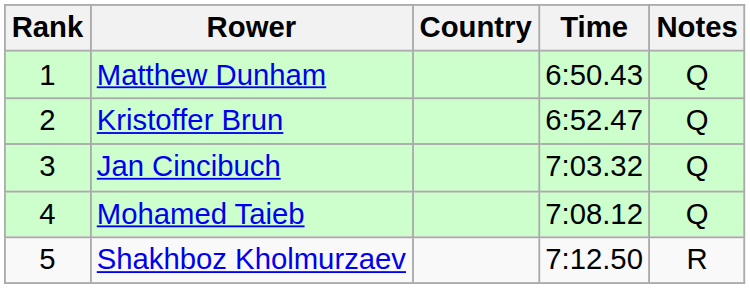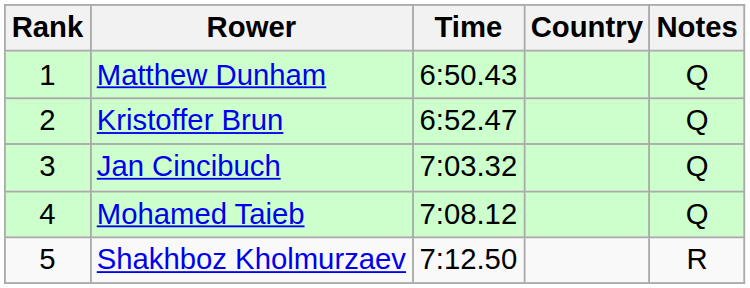columns swapped: Country <-> Time
